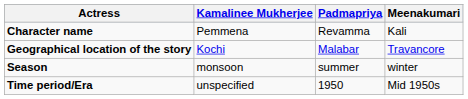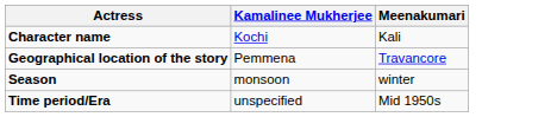- column: Padmapriya | Revamma | Malabar | summer | 1950
Character name | Kamalinee Mukherjee: Pemmena -> Kochi
Geographical location of the story | Kamalinee Mukherjee: Kochi -> Pemmena
